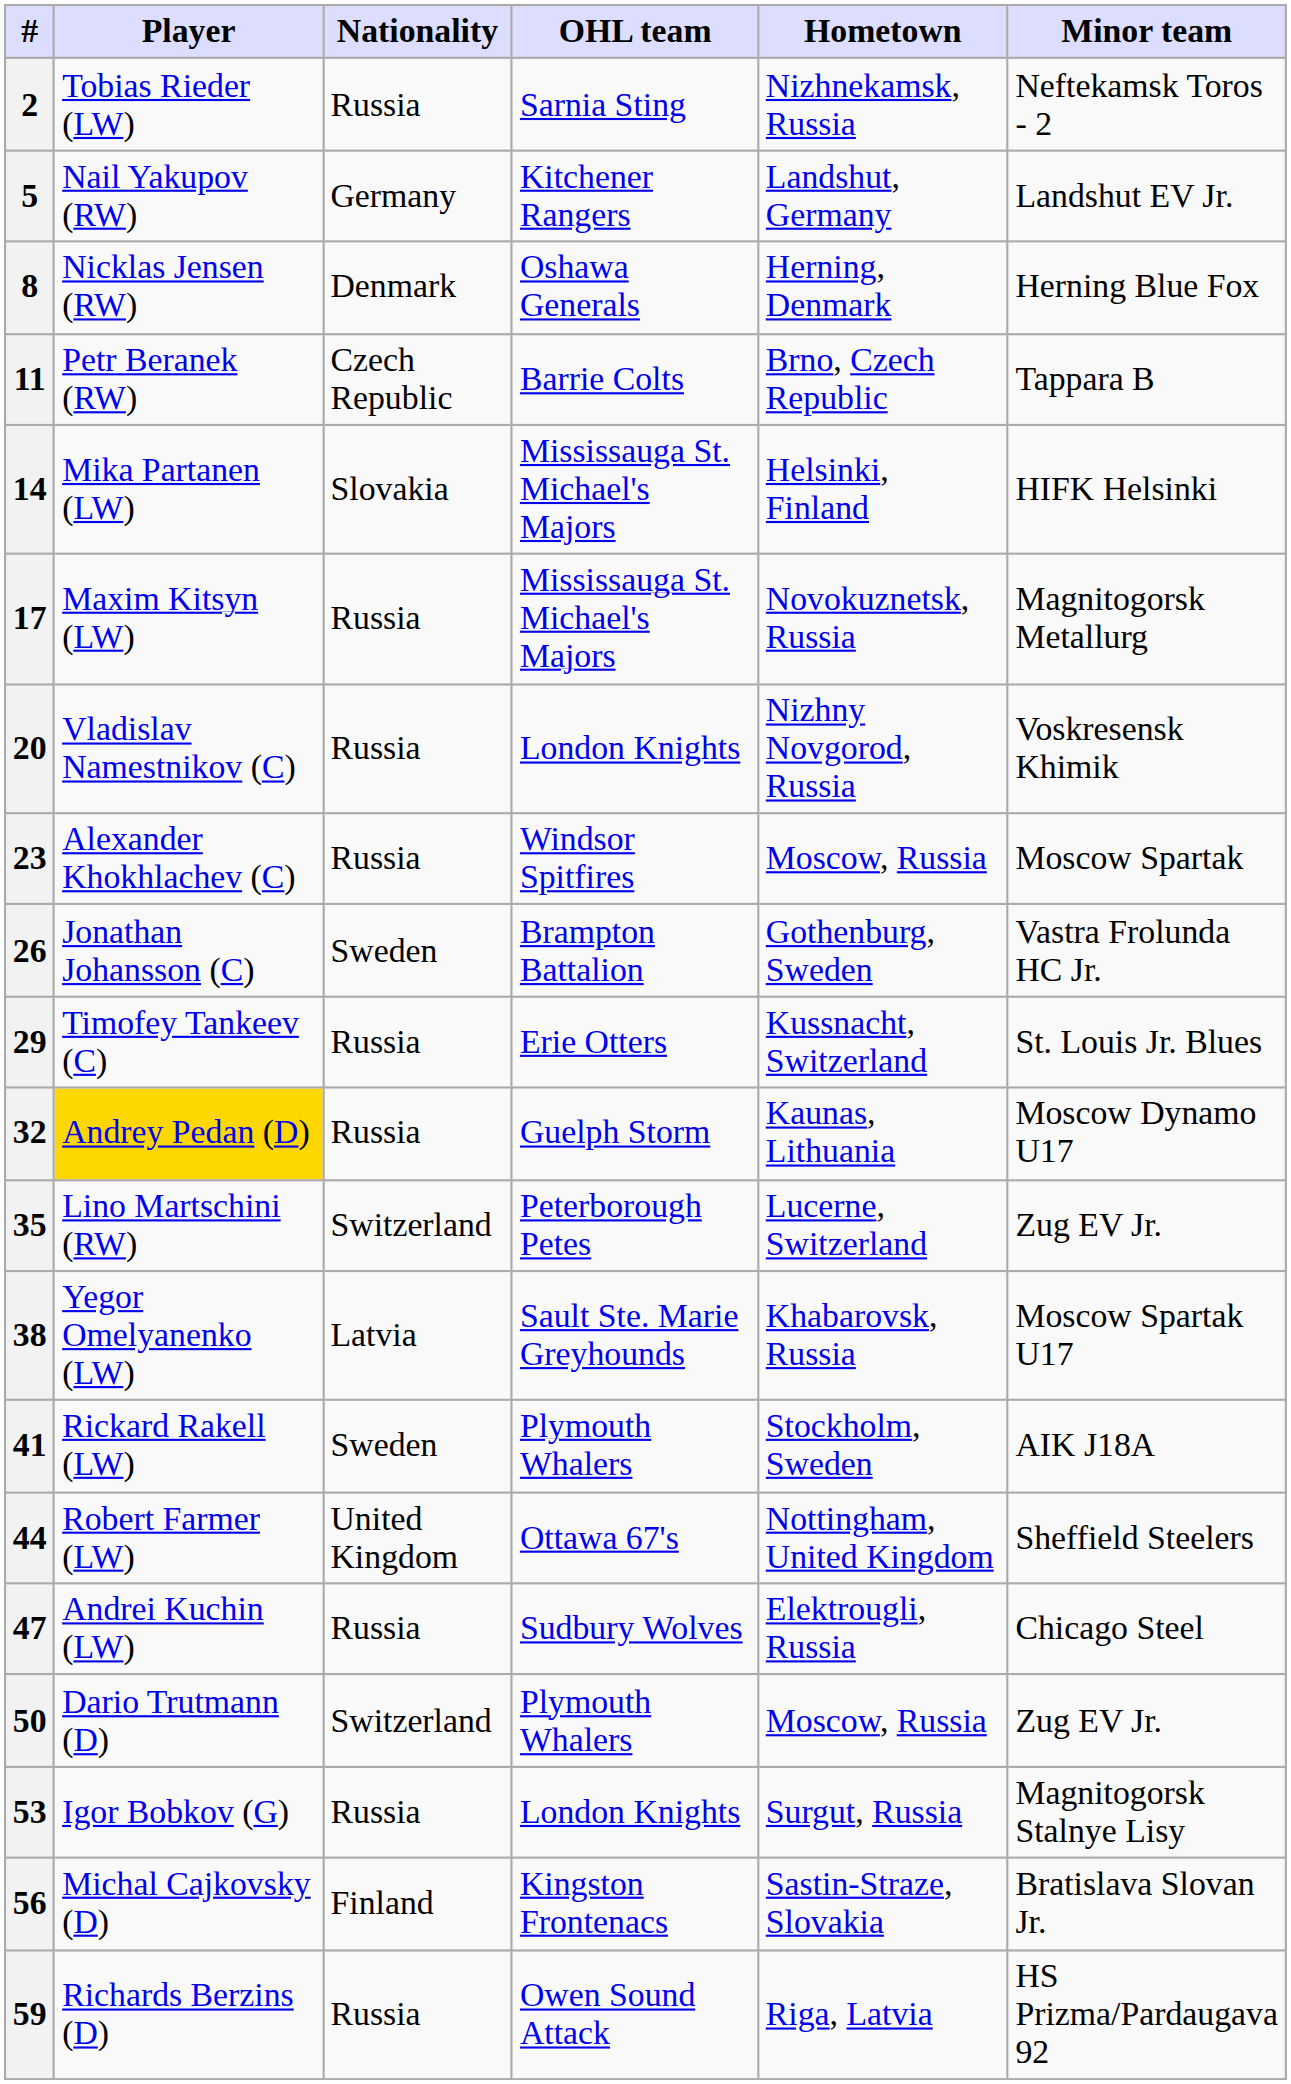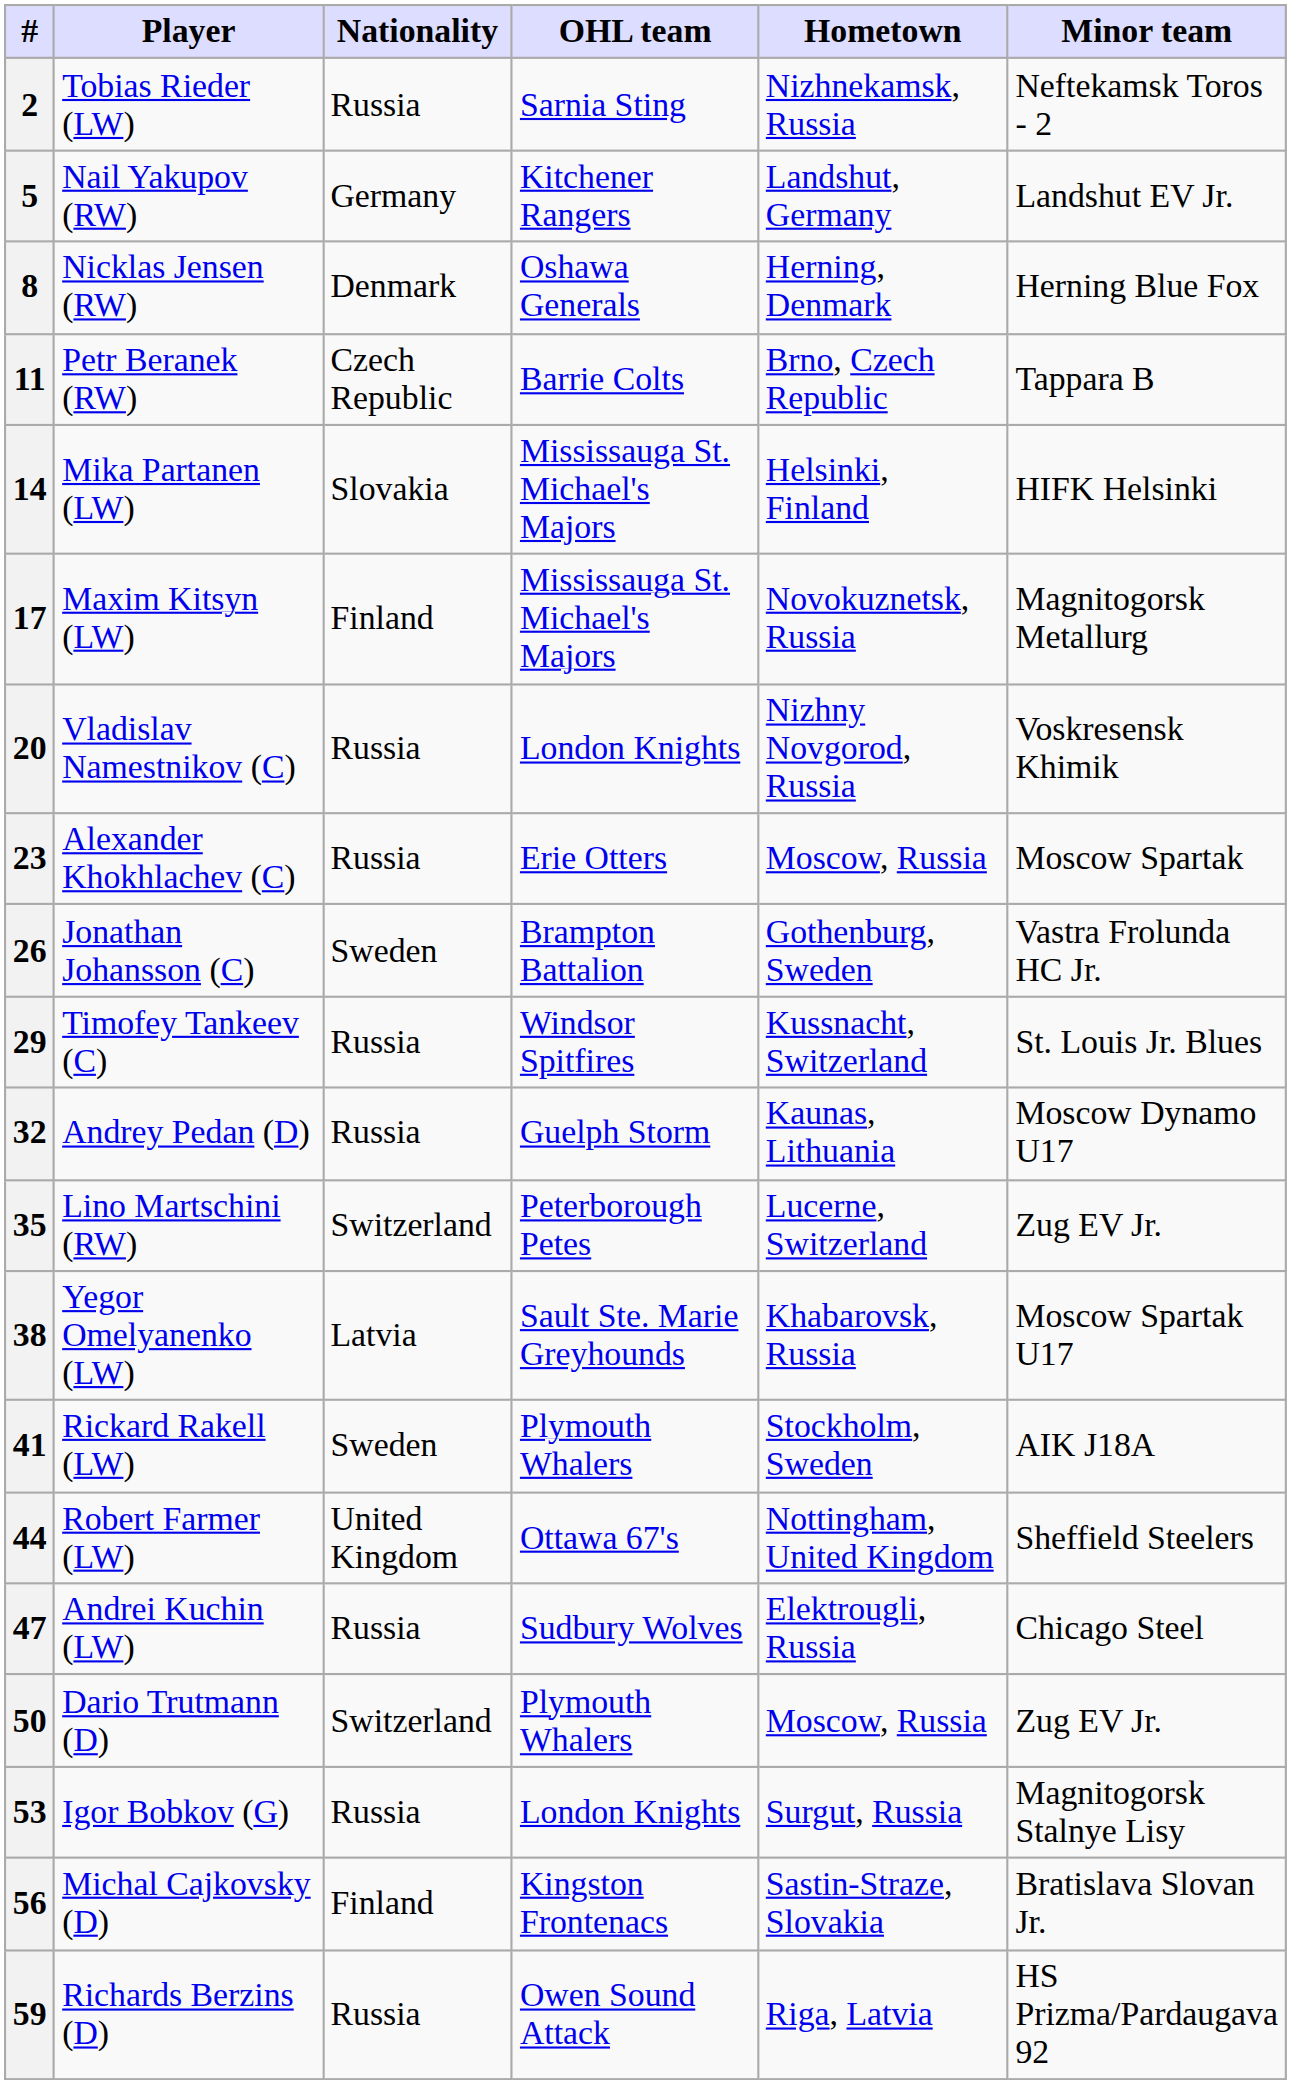17 | Nationality: Russia -> Finland
23 | OHL team: Windsor Spitfires -> Erie Otters
29 | OHL team: Erie Otters -> Windsor Spitfires
32 | Player: gold background -> no background
